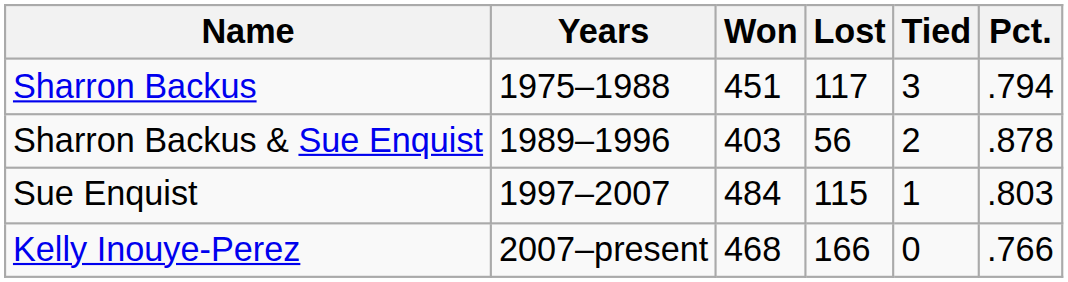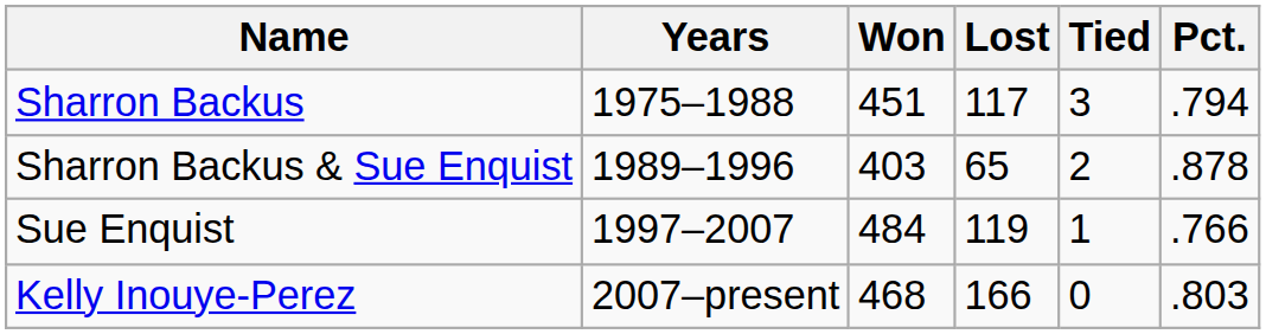Sharron Backus & Sue Enquist | Lost: 56 -> 65
Sue Enquist | Lost: 115 -> 119
Sue Enquist | Pct.: .803 -> .766
Kelly Inouye-Perez | Pct.: .766 -> .803
